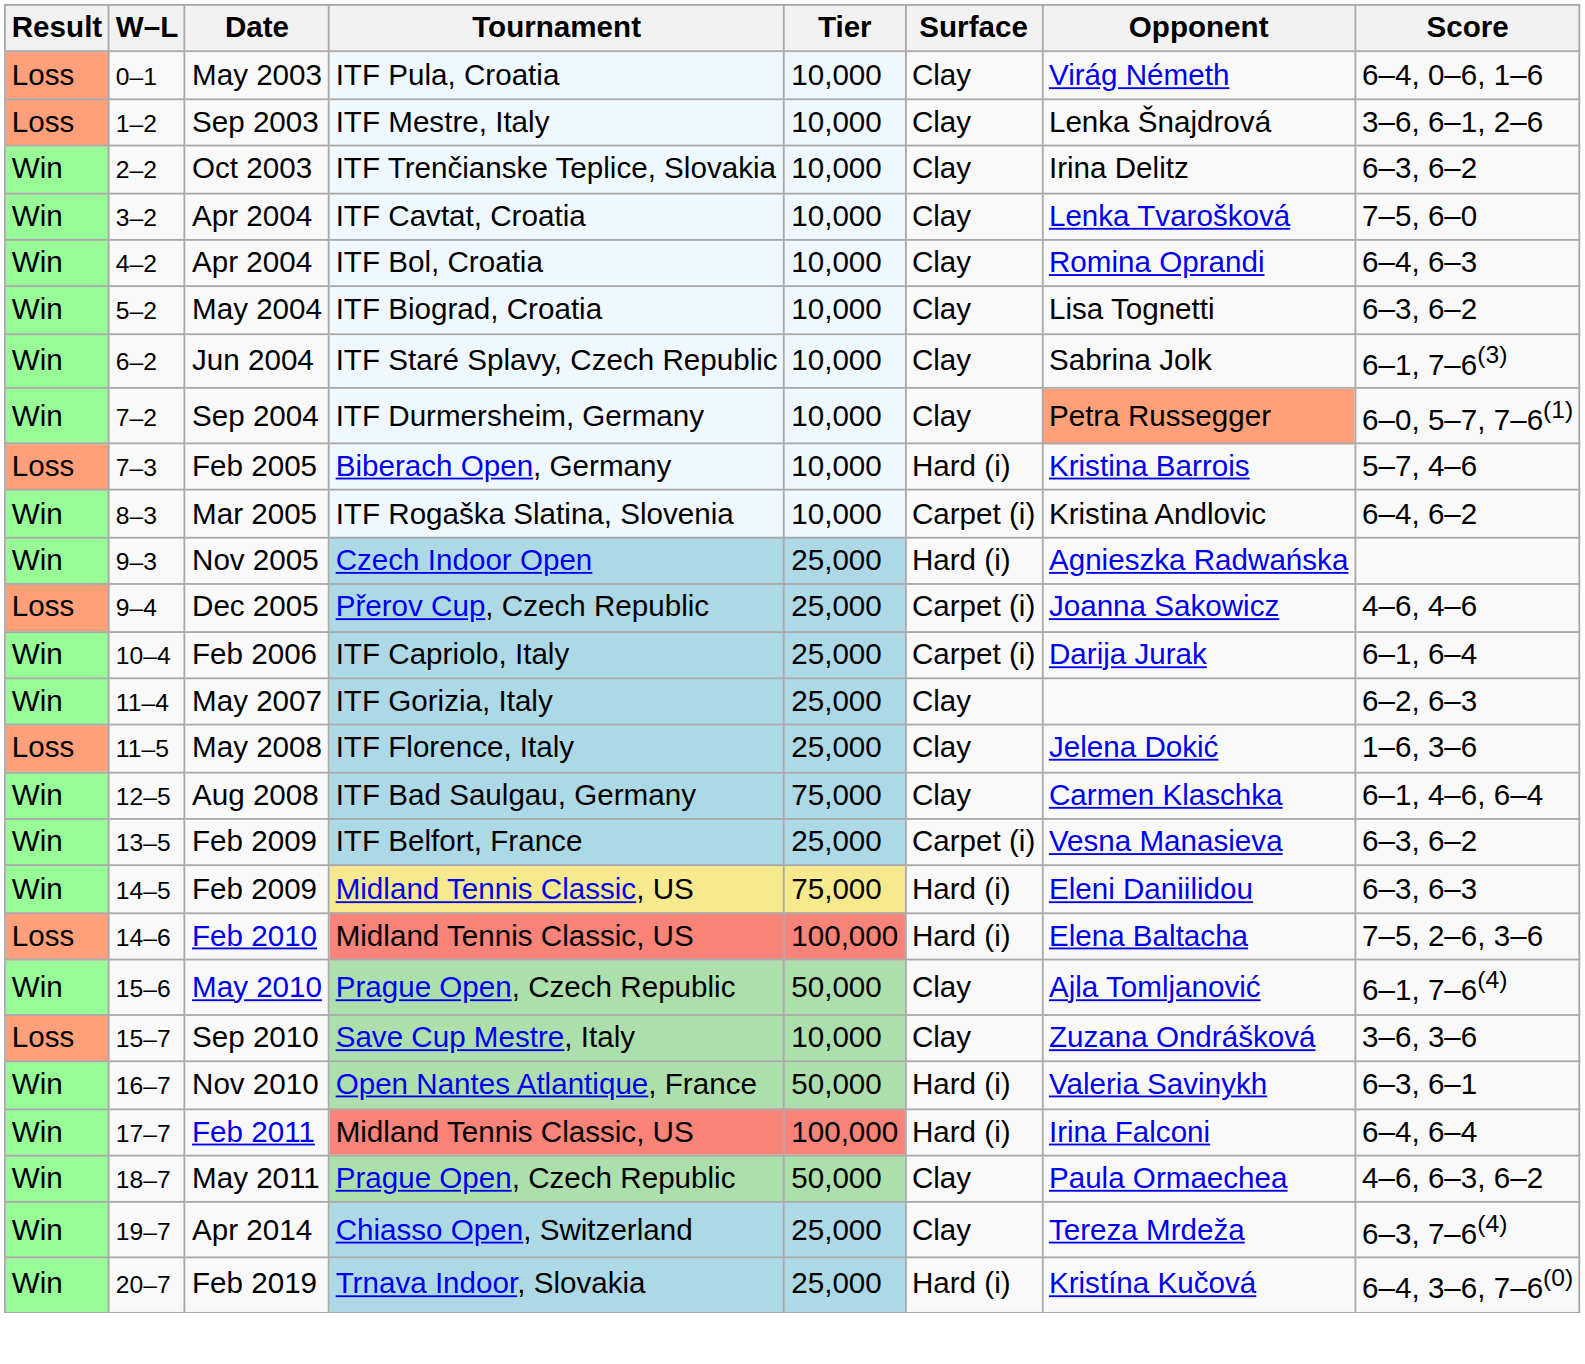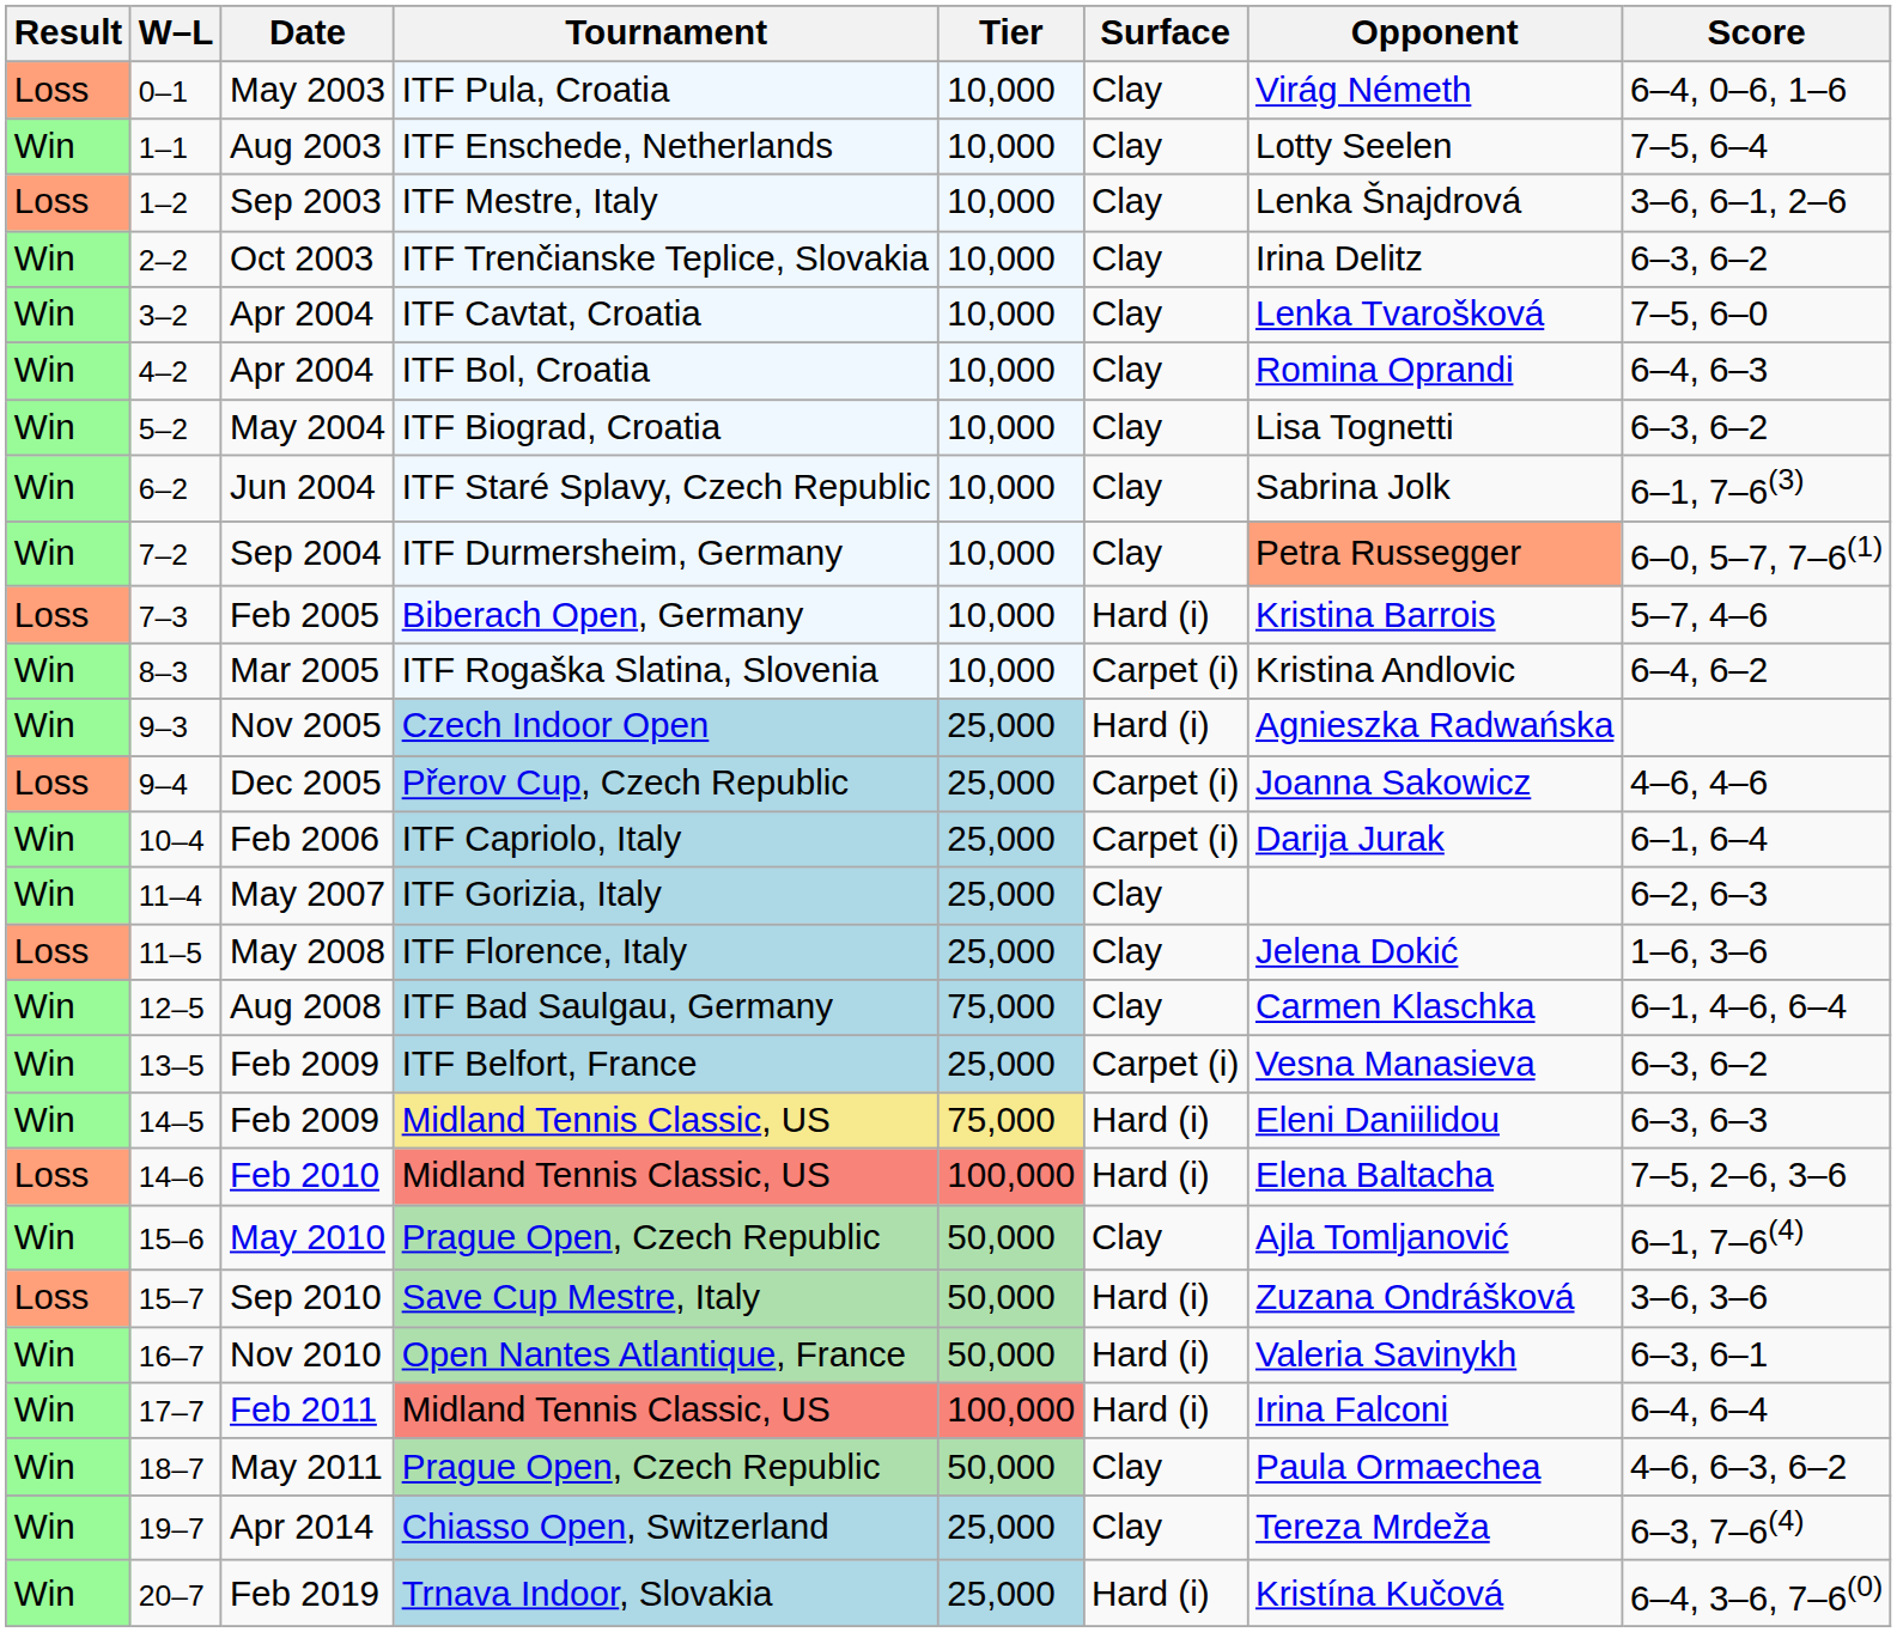+ row: Win | 1–1 | Aug 2003 | ITF Enschede, Netherlands | 10,000 | Clay | Lotty Seelen | 7–5, 6–4
Sep 2010 | Tier: 10,000 -> 50,000
Sep 2010 | Surface: Clay -> Hard (i)
